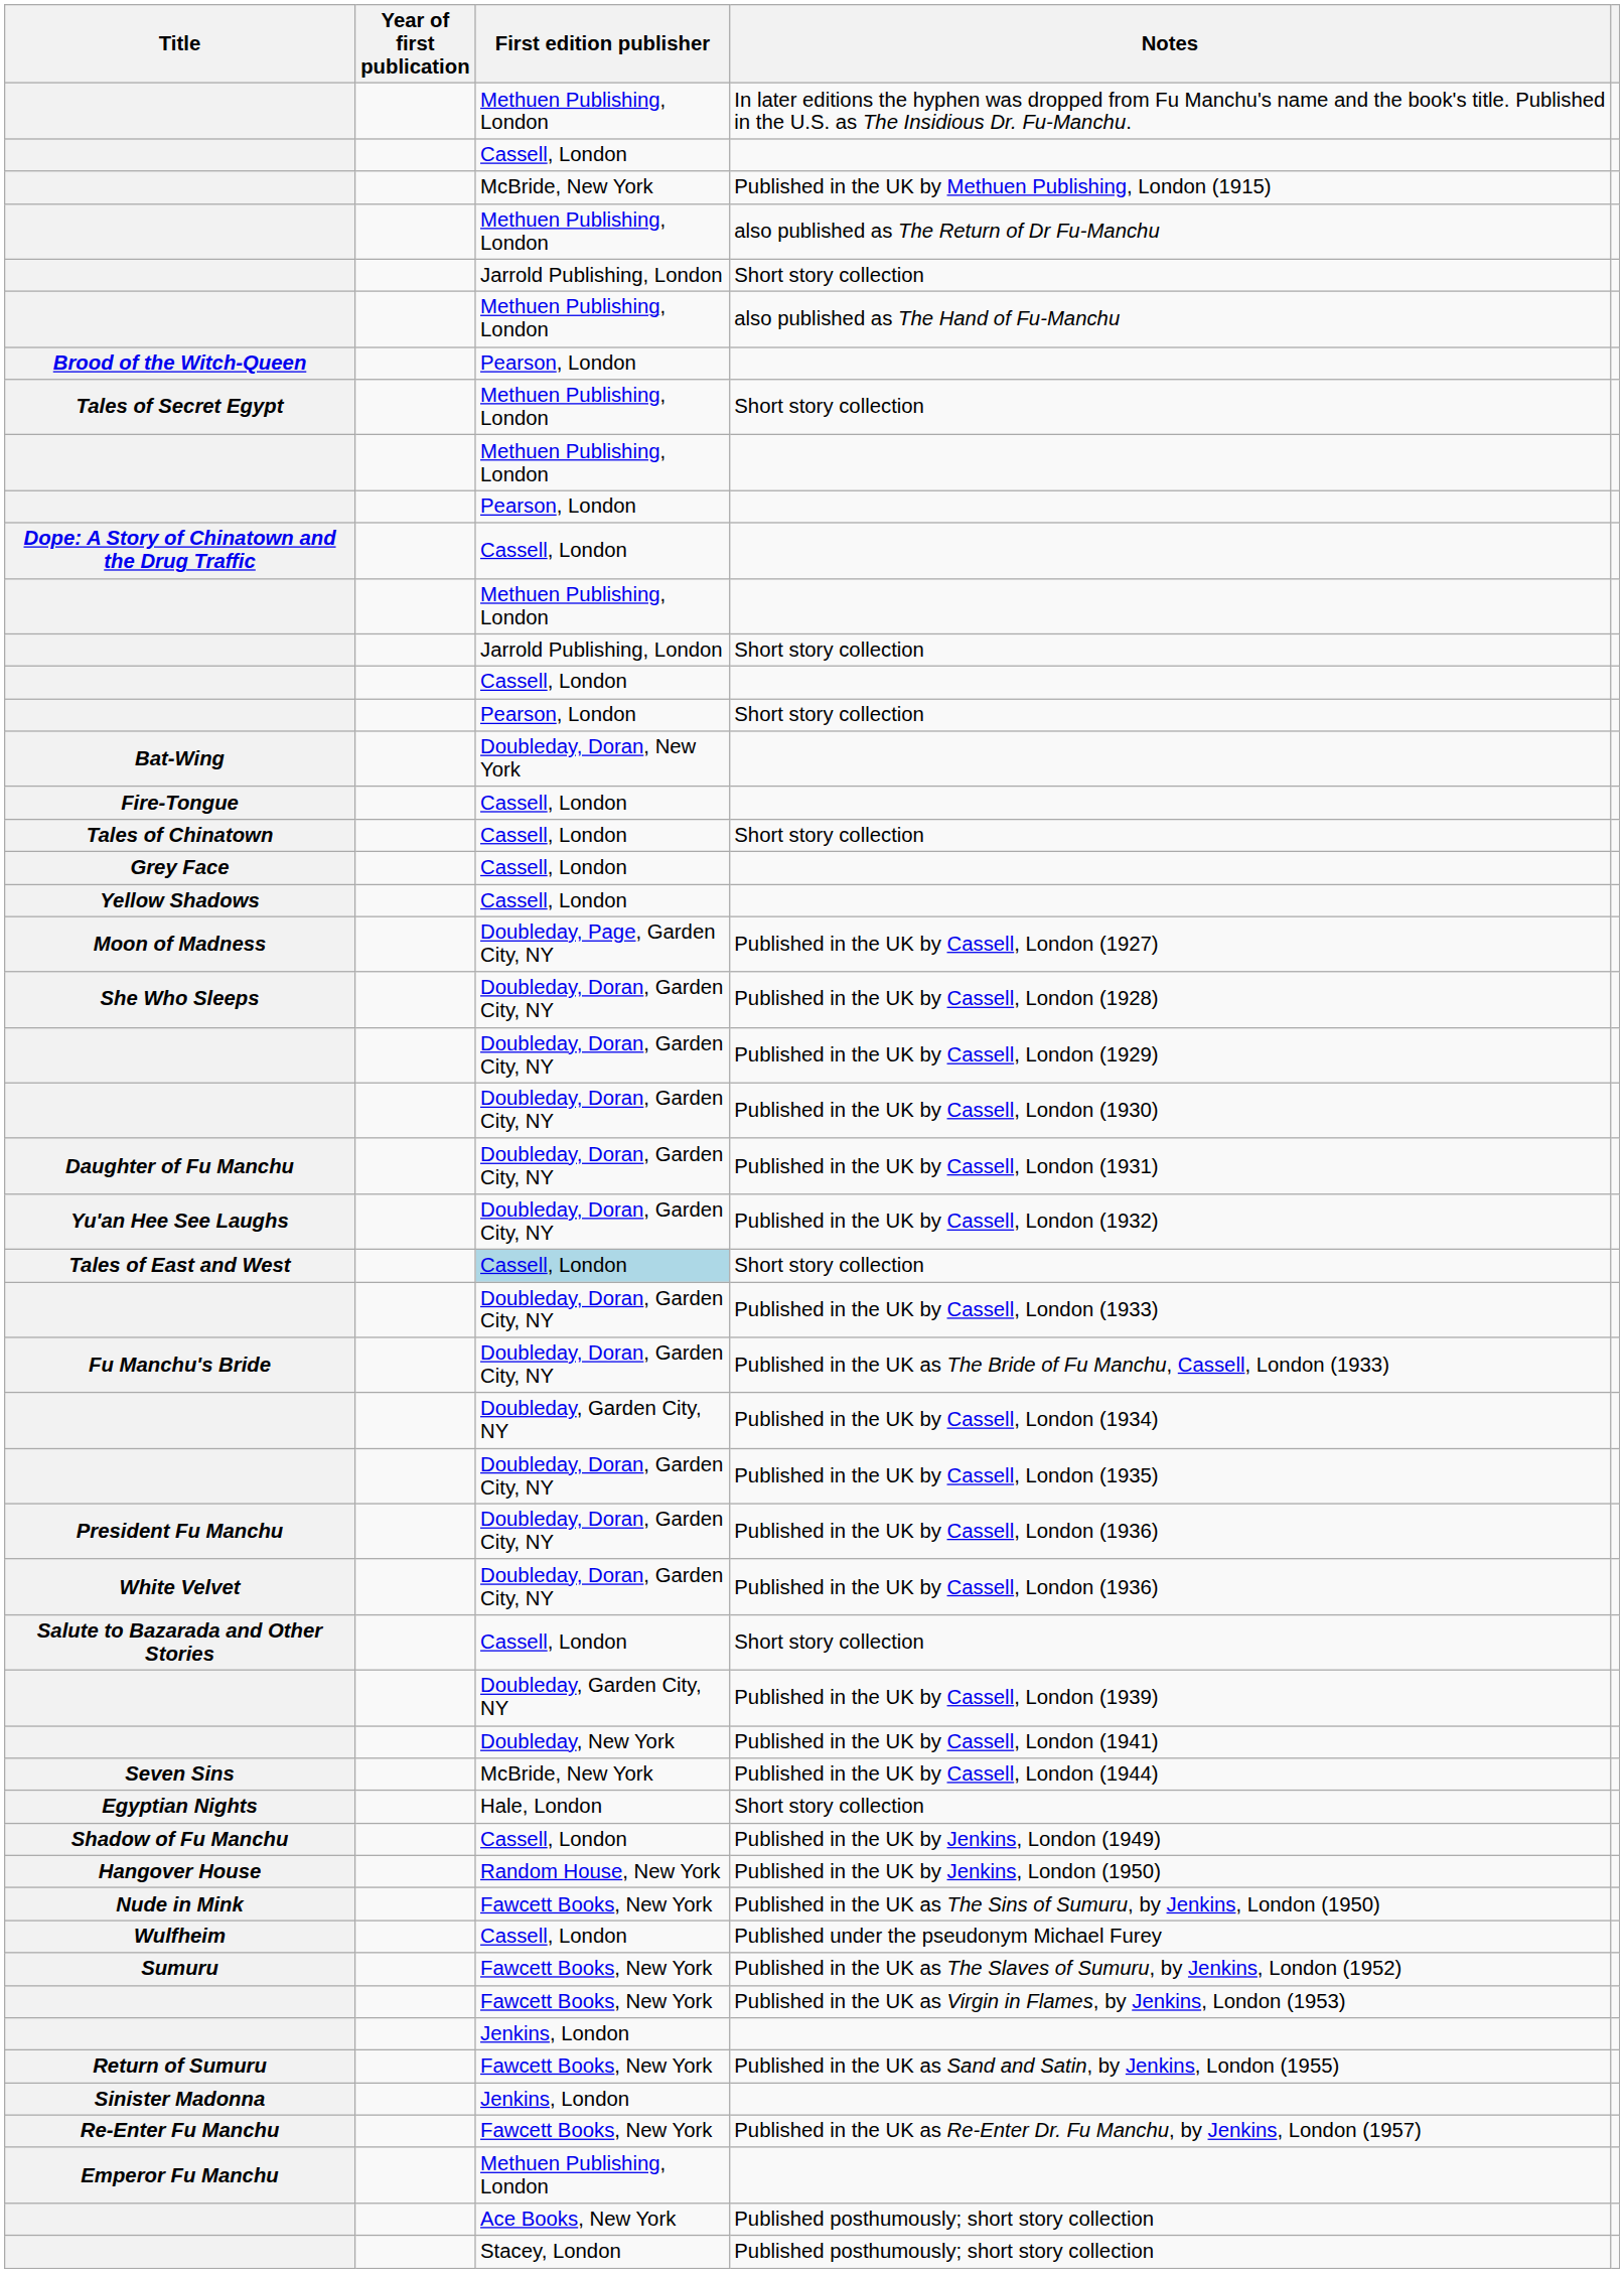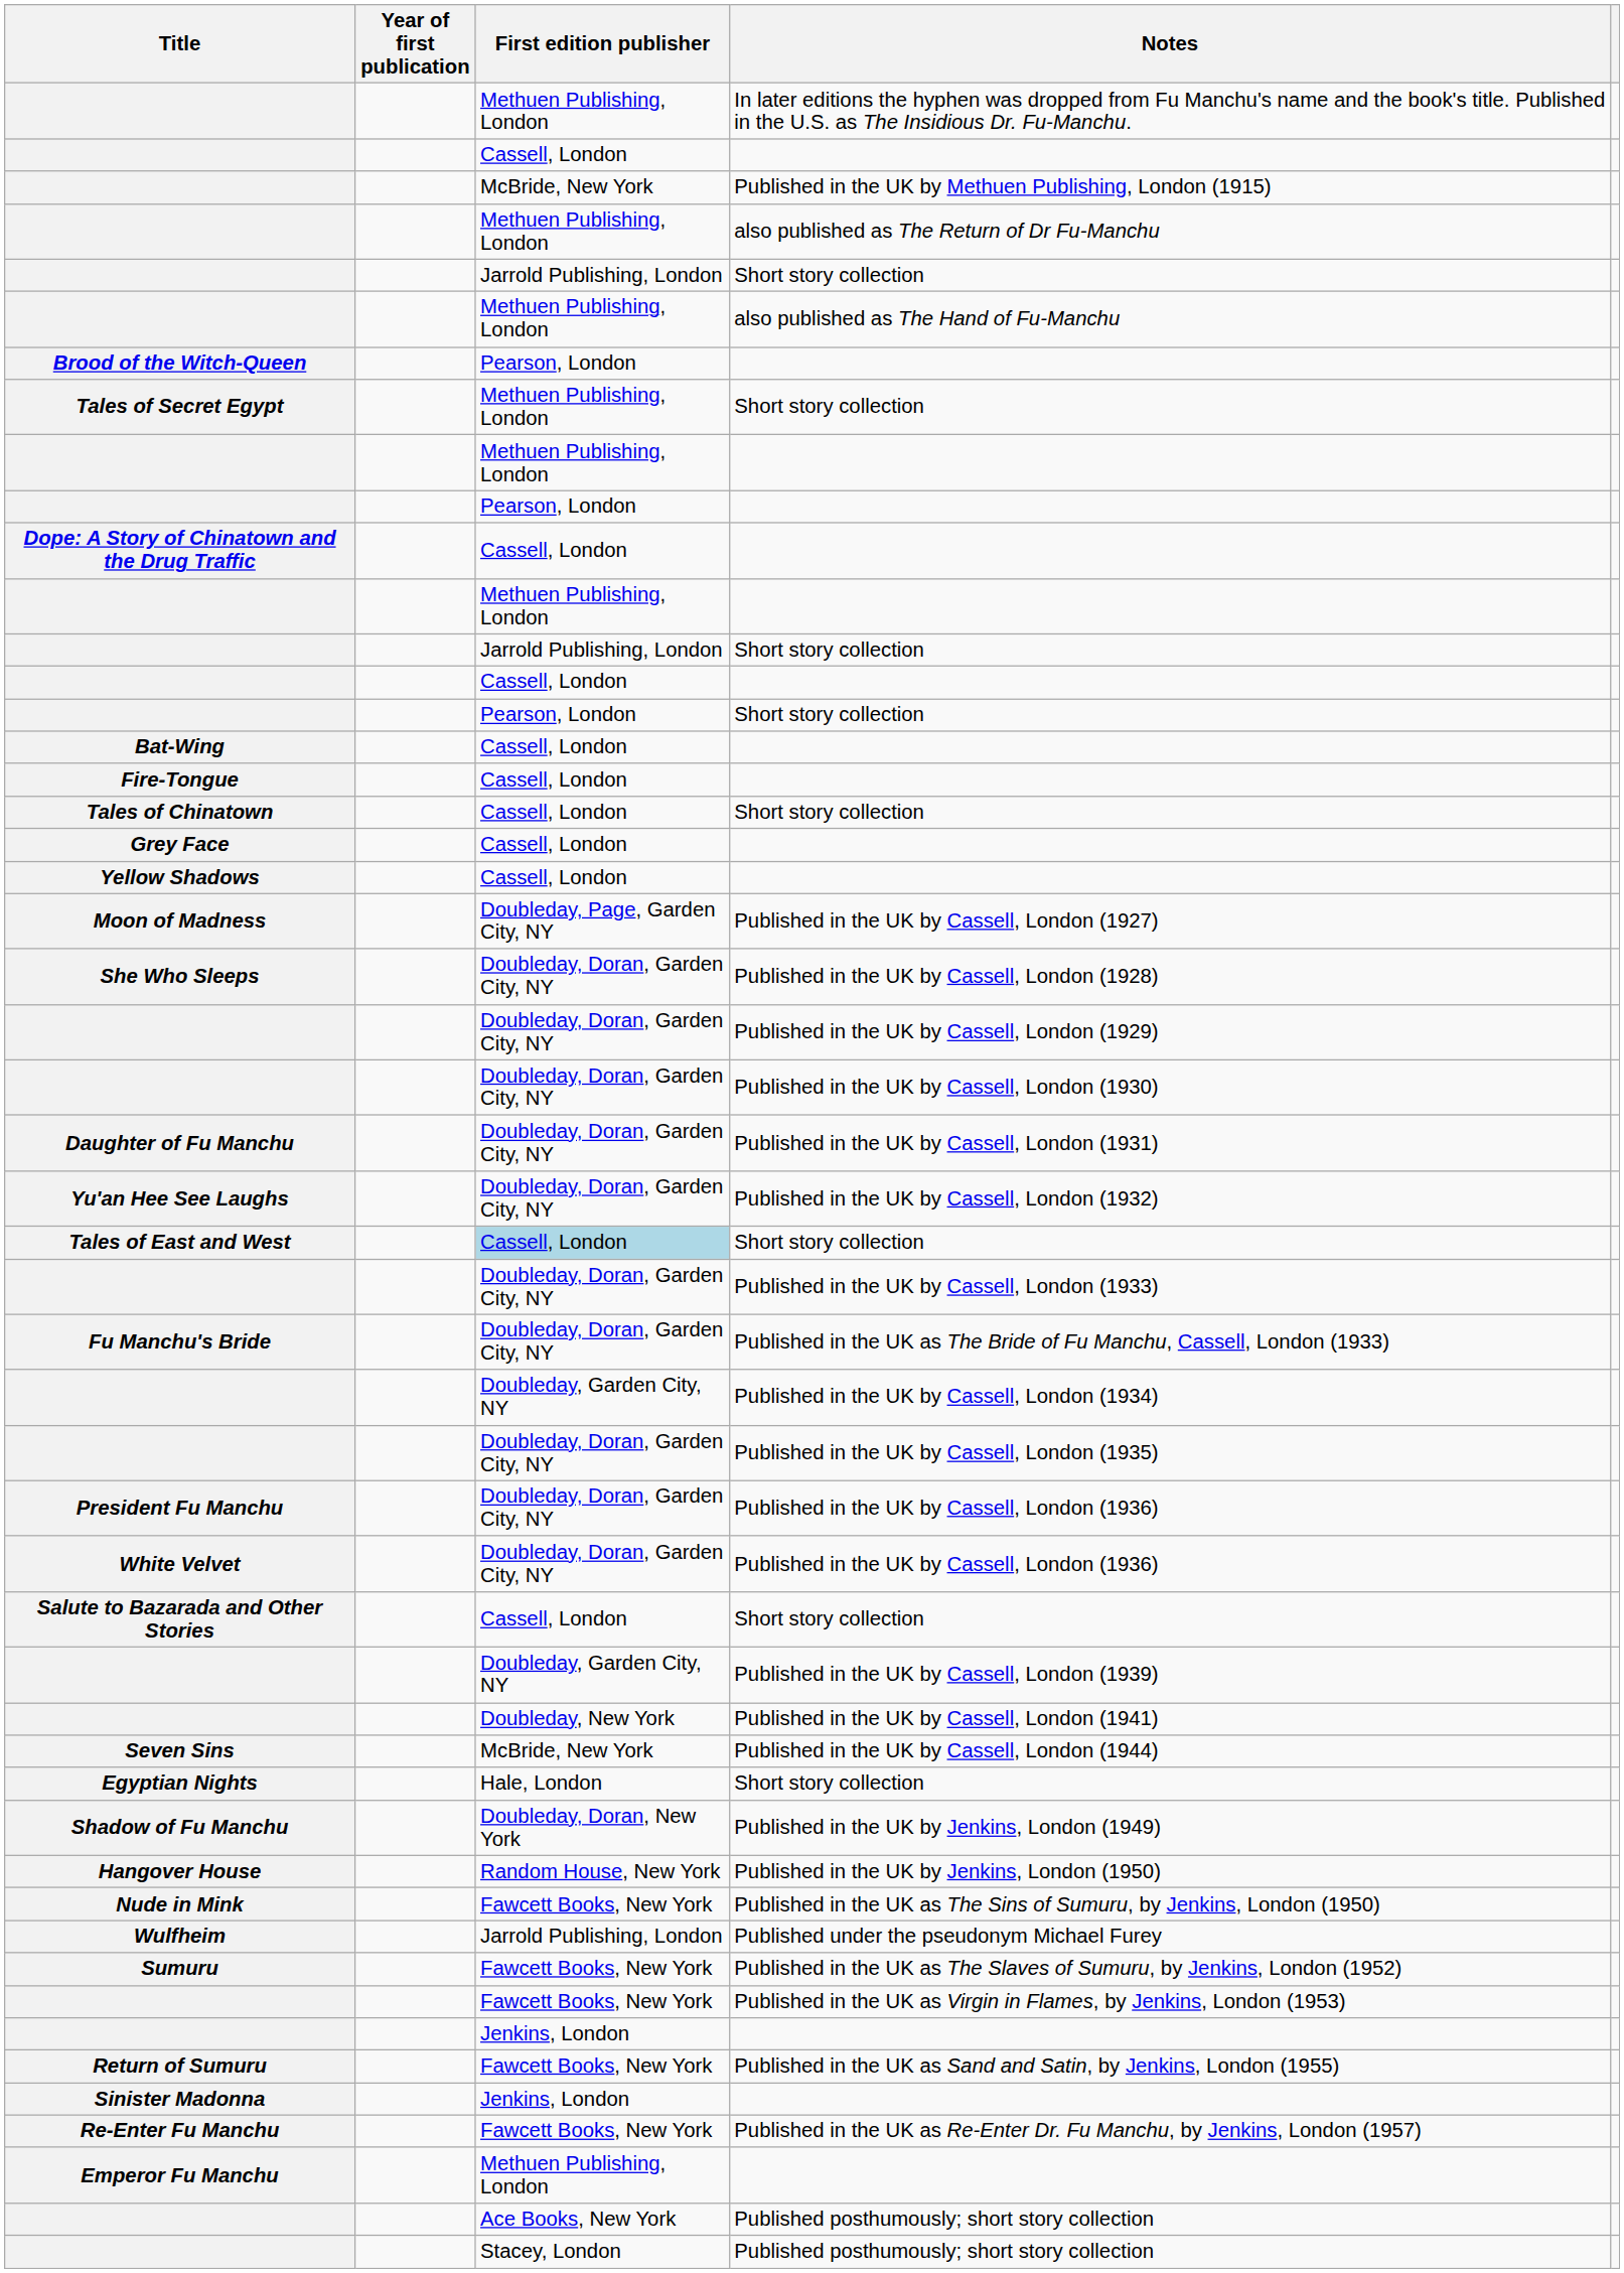Bat-Wing | First edition publisher: Doubleday, Doran, New York -> Cassell, London
Shadow of Fu Manchu | First edition publisher: Cassell, London -> Doubleday, Doran, New York
Wulfheim | First edition publisher: Cassell, London -> Jarrold Publishing, London
